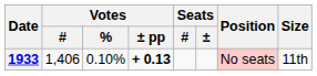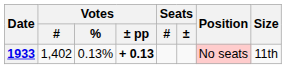1933 | Votes / #: 1,406 -> 1,402
1933 | Votes / %: 0.10% -> 0.13%
